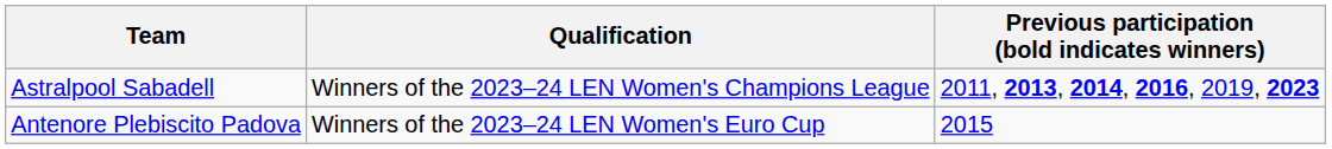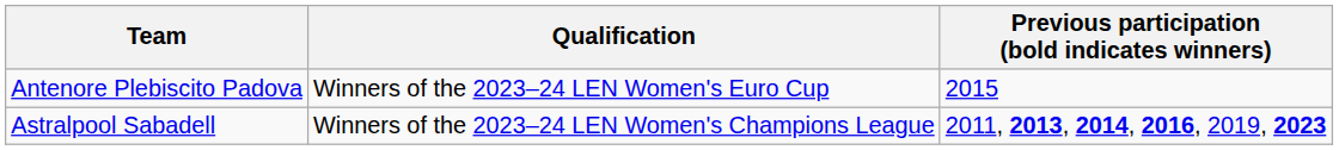rows swapped: Astralpool Sabadell <-> Antenore Plebiscito Padova
